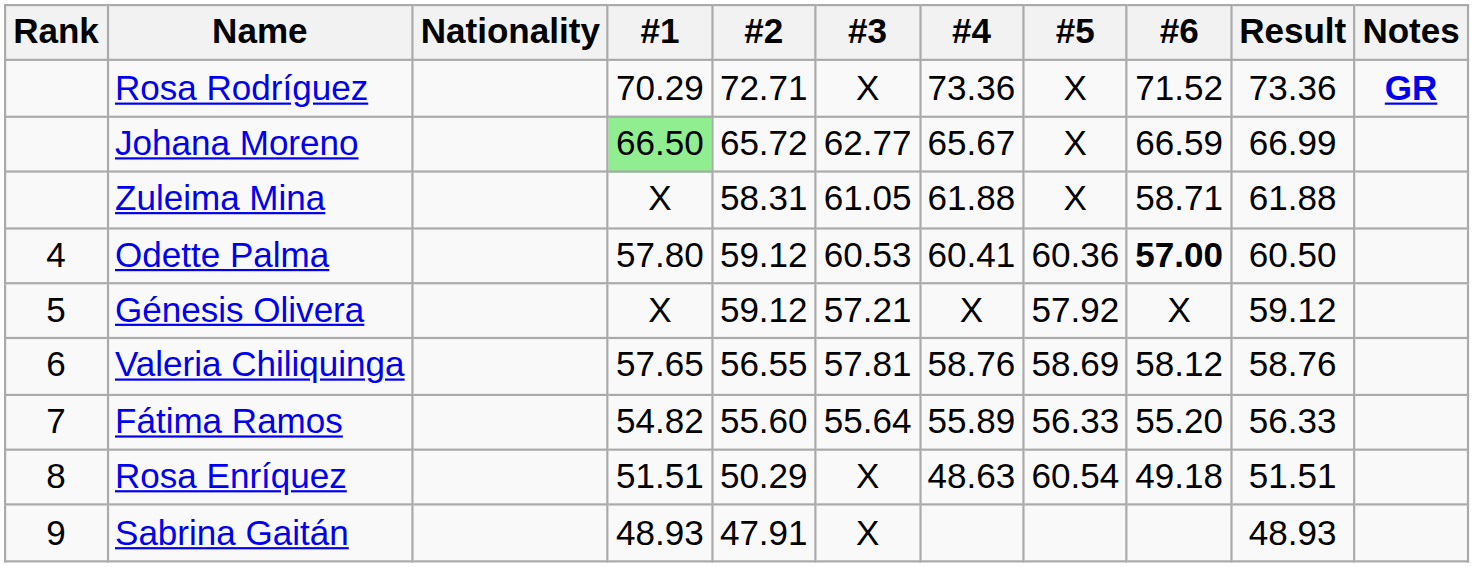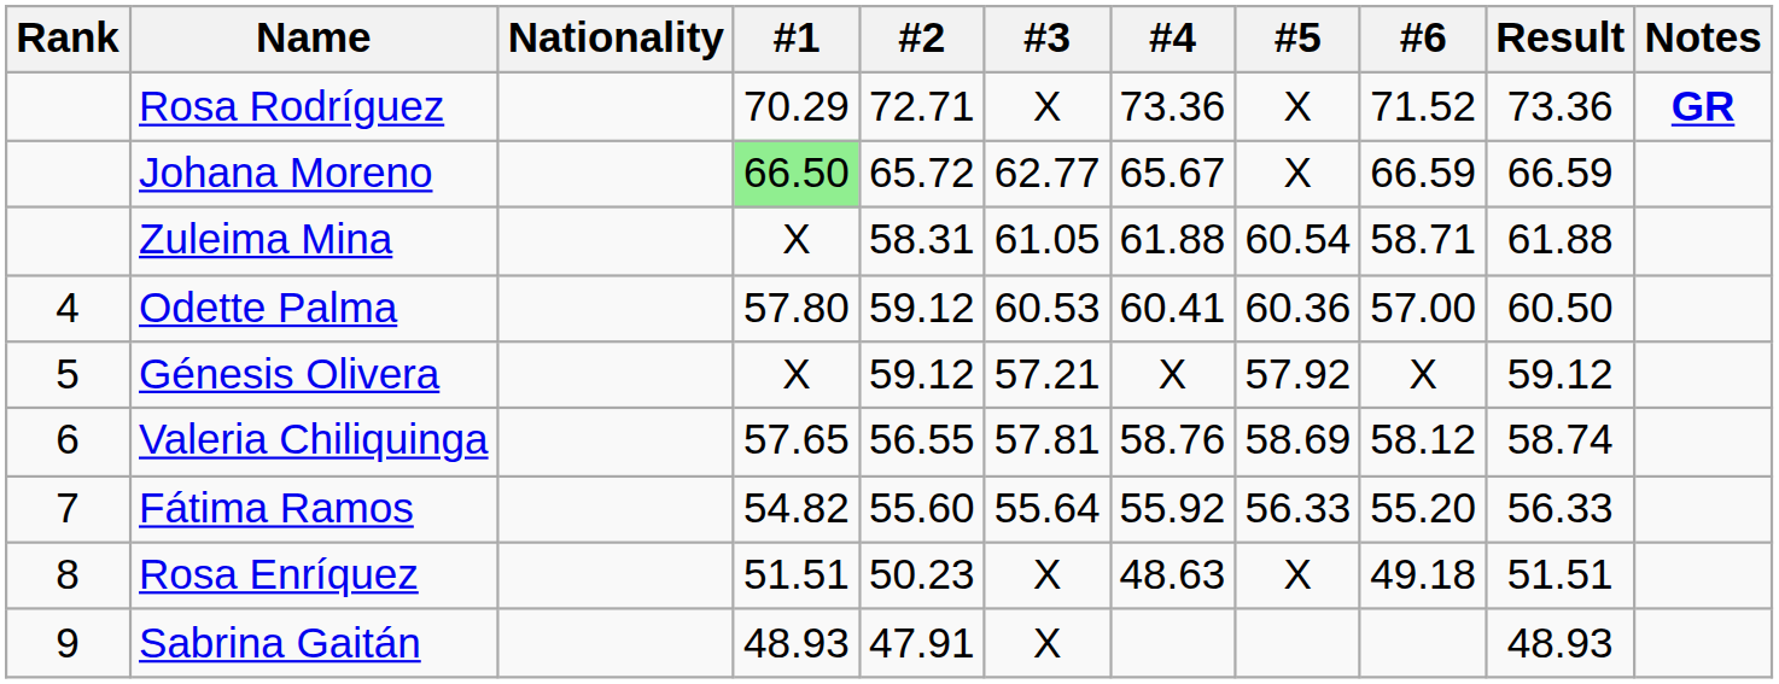Johana Moreno | Result: 66.99 -> 66.59
Zuleima Mina | #5: X -> 60.54
Odette Palma | #6: bold -> normal
Valeria Chiliquinga | Result: 58.76 -> 58.74
Fátima Ramos | #4: 55.89 -> 55.92
Rosa Enríquez | #2: 50.29 -> 50.23
Rosa Enríquez | #5: 60.54 -> X
